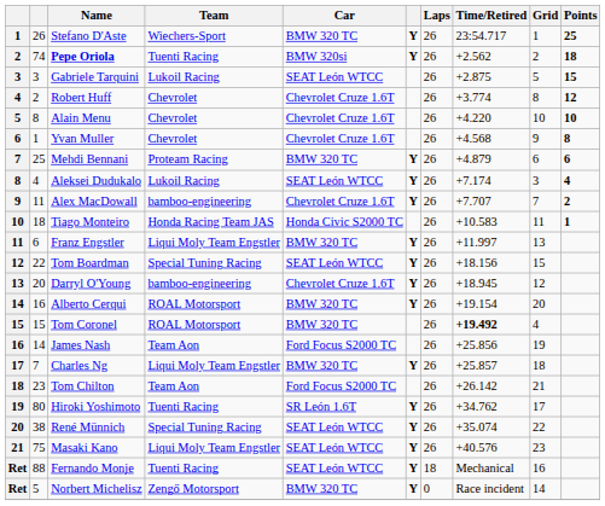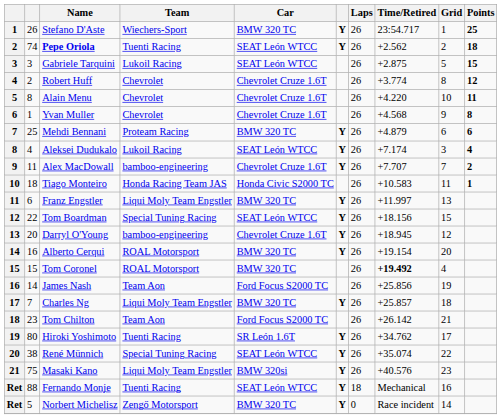Pepe Oriola | Car: BMW 320si -> SEAT León WTCC
Alain Menu | Points: 10 -> 11
Masaki Kano | Car: SEAT León WTCC -> BMW 320si
